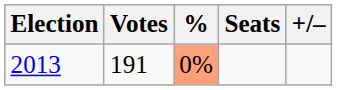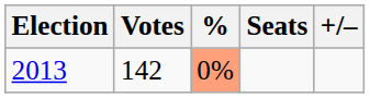2013 | Votes: 191 -> 142
